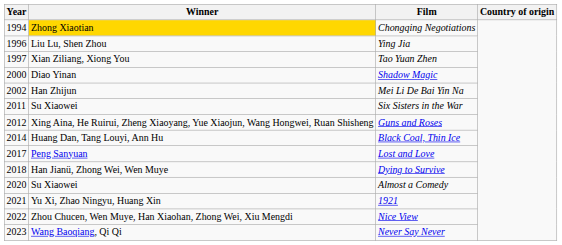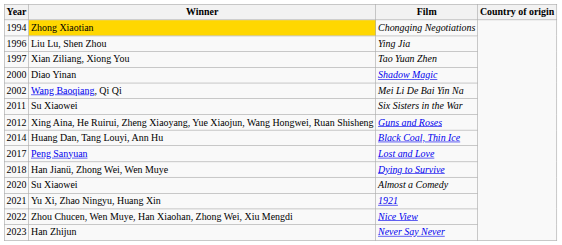Mei Li De Bai Yin Na | Winner: Han Zhijun -> Wang Baoqiang, Qi Qi
Never Say Never | Winner: Wang Baoqiang, Qi Qi -> Han Zhijun
